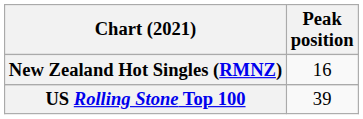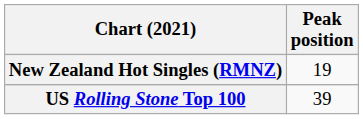New Zealand Hot Singles (RMNZ) | Peak position: 16 -> 19
